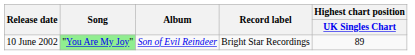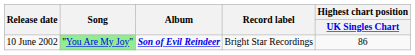10 June 2002 | Album: normal -> bold
10 June 2002 | Highest chart position / UK Singles Chart: 89 -> 86
